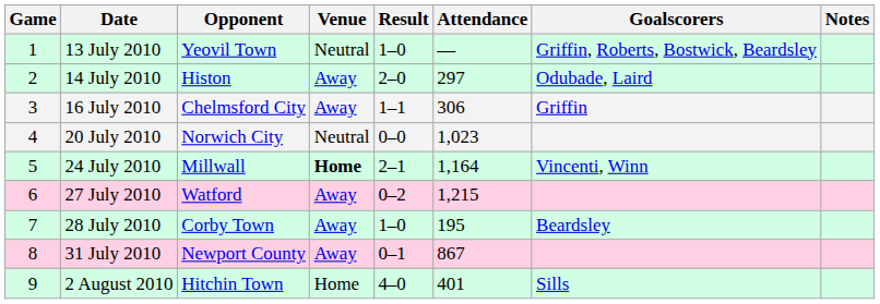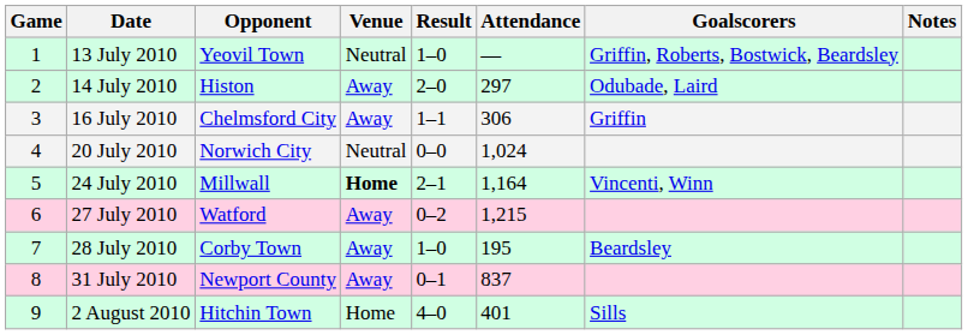20 July 2010 | Attendance: 1,023 -> 1,024
31 July 2010 | Attendance: 867 -> 837
